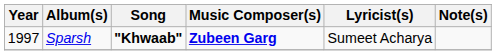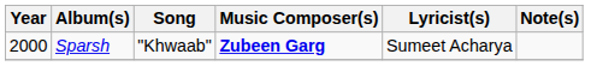Sparsh | Year: 1997 -> 2000
Sparsh | Song: bold -> normal
